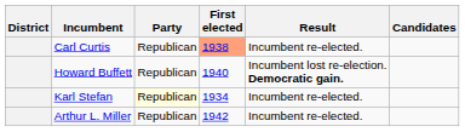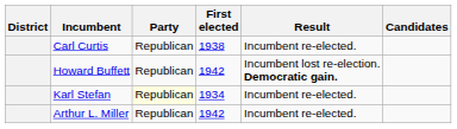Carl Curtis | First elected: lightsalmon background -> no background
Howard Buffett | First elected: 1940 -> 1942
